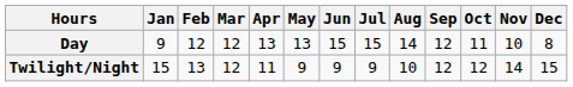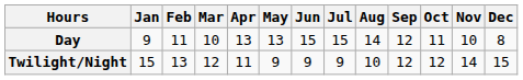Day | Feb: 12 -> 11
Day | Mar: 12 -> 10
